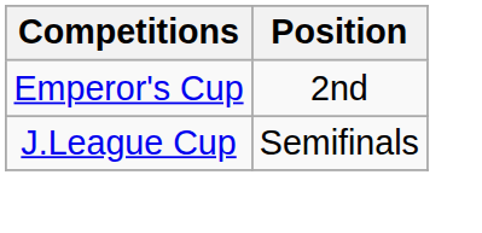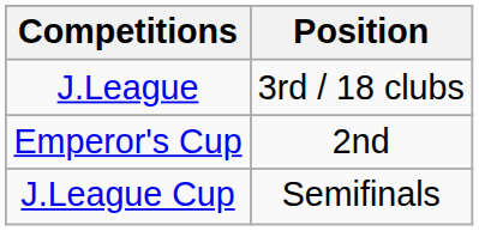+ row: J.League | 3rd / 18 clubs
